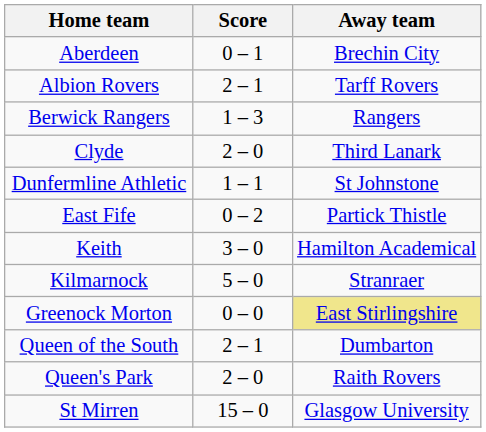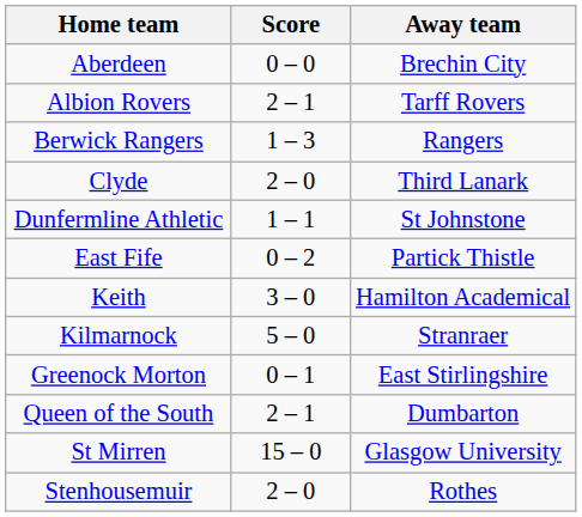Aberdeen | Score: 0 – 1 -> 0 – 0
Greenock Morton | Score: 0 – 0 -> 0 – 1
Greenock Morton | Away team: khaki background -> no background
- row: Queen's Park | 2 – 0 | Raith Rovers
+ row: Stenhousemuir | 2 – 0 | Rothes
